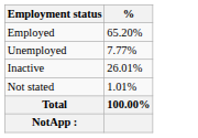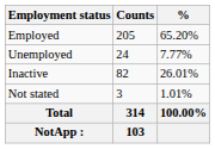+ column: Counts | 205 | 24 | 82 | 3 | 314 | 103
